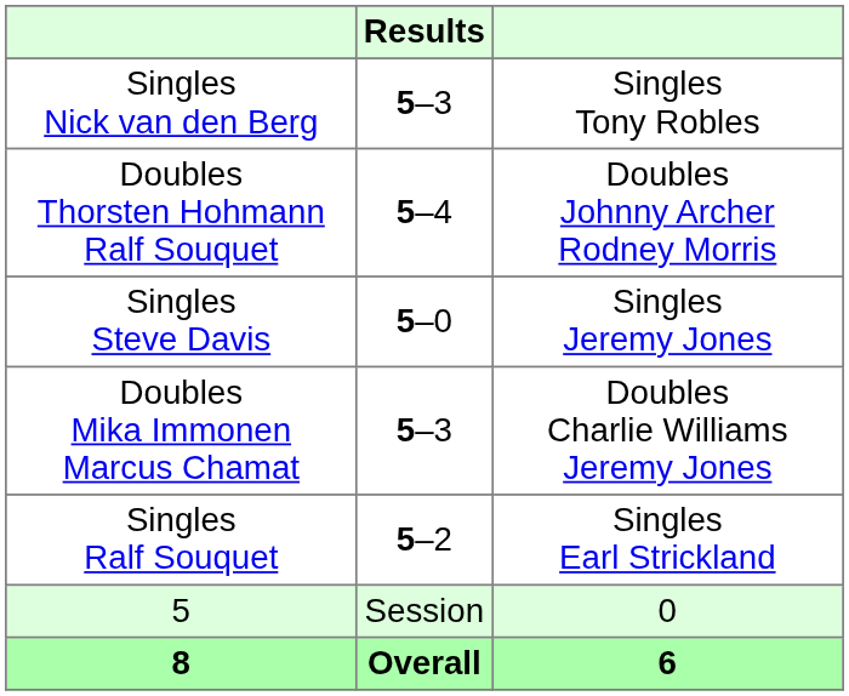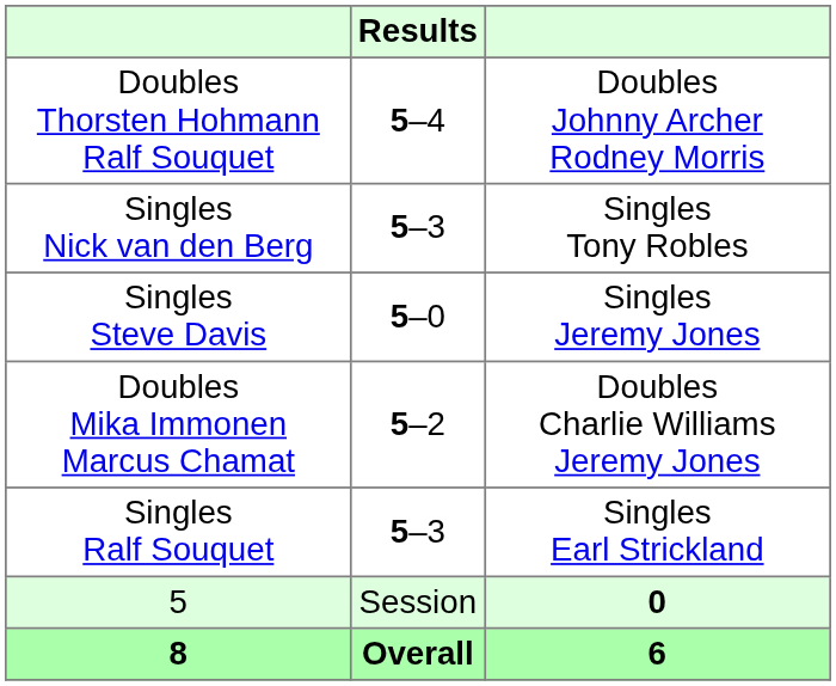rows swapped: Singles Nick van den Berg <-> Doubles Thorsten Hohmann Ralf Souquet
Doubles Mika Immonen Marcus Chamat | Results: 5–3 -> 5–2
Singles Ralf Souquet | Results: 5–2 -> 5–3
5 | column 3: normal -> bold
